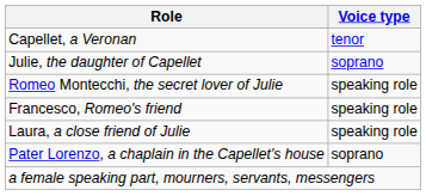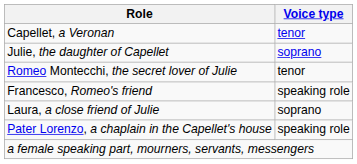Romeo Montecchi, the secret lover of Julie | Voice type: speaking role -> tenor
Laura, a close friend of Julie | Voice type: speaking role -> soprano
Pater Lorenzo, a chaplain in the Capellet's house | Voice type: soprano -> speaking role
